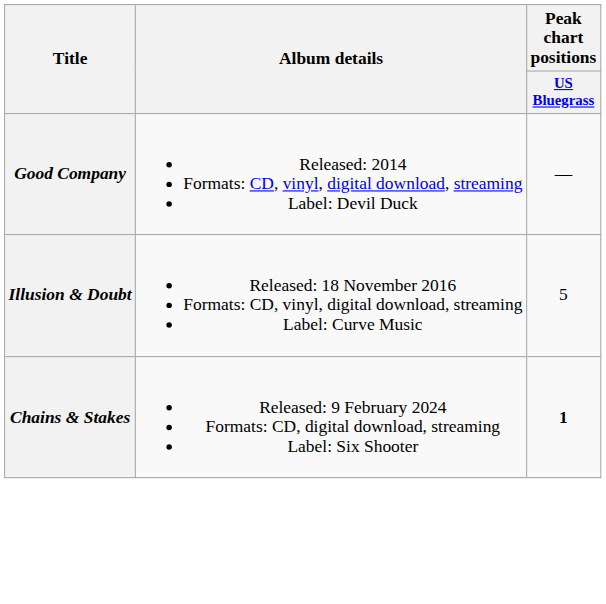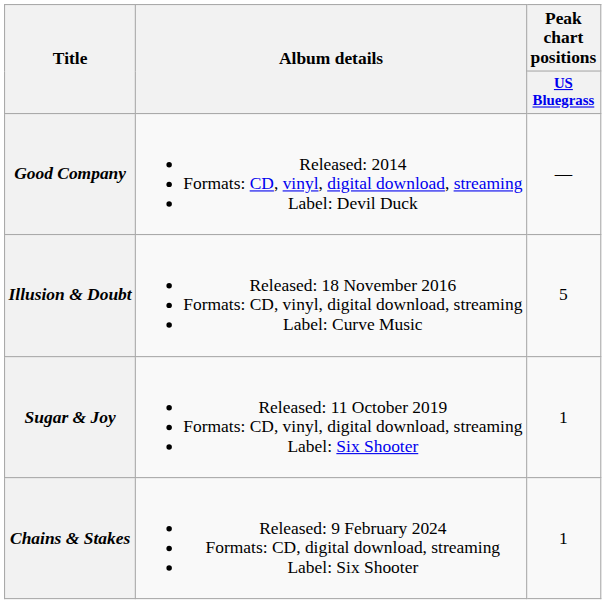+ row: Sugar & Joy | Released: 11 October 2019 Formats: CD, vinyl, digital download, streaming Label: Six Shooter | 1
Chains & Stakes | Peak chart positions / US Bluegrass: bold -> normal
